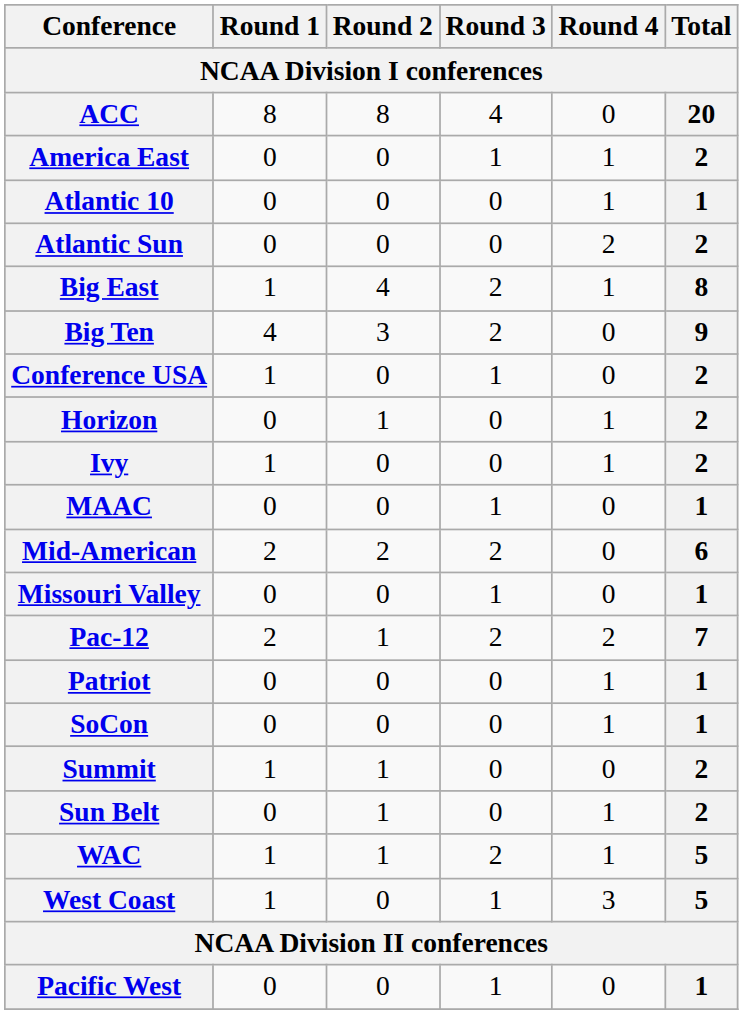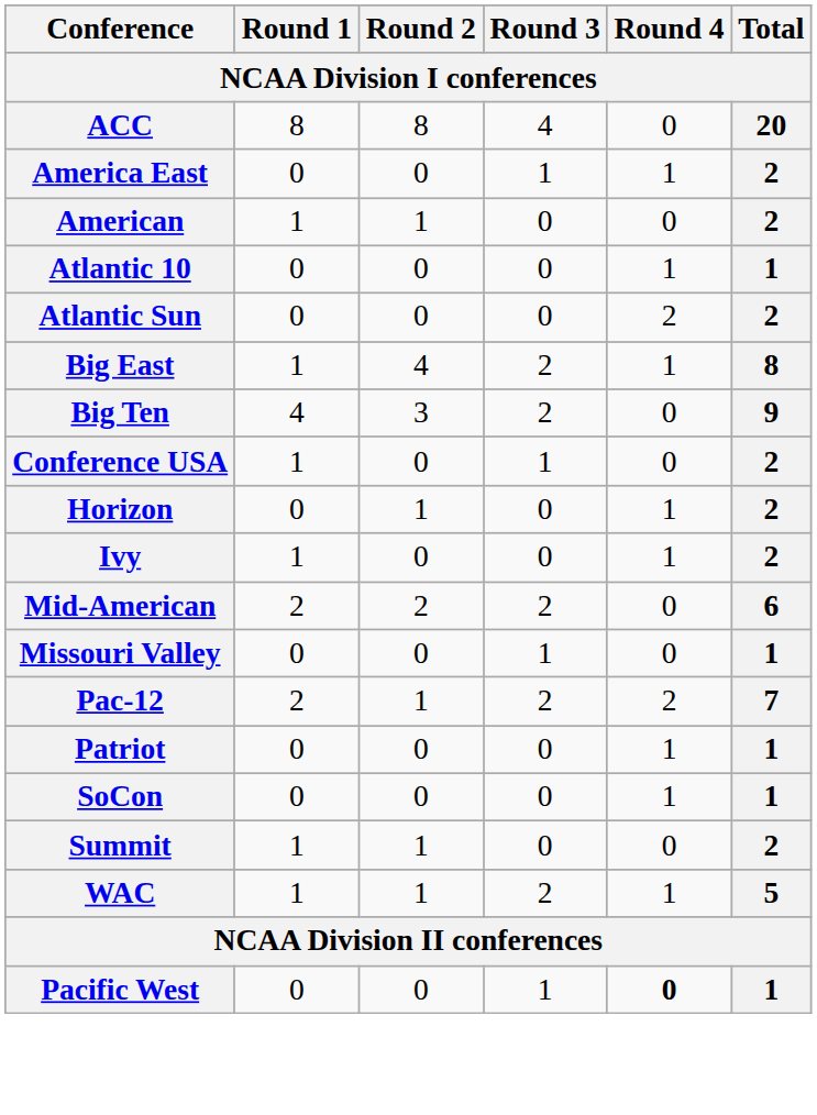+ row: American | 1 | 1 | 0 | 0 | 2
- row: MAAC | 0 | 0 | 1 | 0 | 1
- row: Sun Belt | 0 | 1 | 0 | 1 | 2
- row: West Coast | 1 | 0 | 1 | 3 | 5
Pacific West | Round 4: normal -> bold
